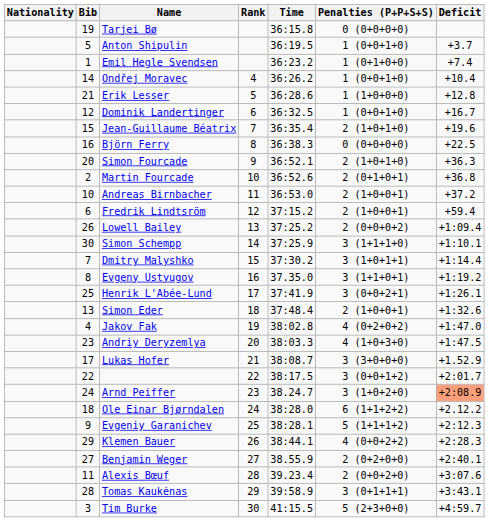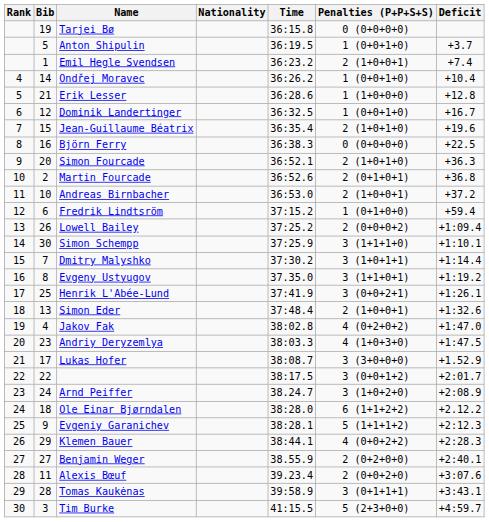columns swapped: Rank <-> Nationality
Emil Hegle Svendsen | Penalties (P+P+S+S): 1 (0+1+0+0) -> 2 (1+0+0+1)
Fredrik Lindtsröm | Penalties (P+P+S+S): 2 (1+0+0+1) -> 1 (0+1+0+0)
Arnd Peiffer | Deficit: lightsalmon background -> no background
